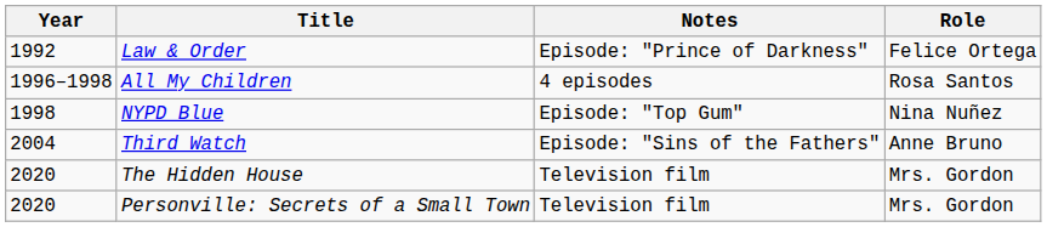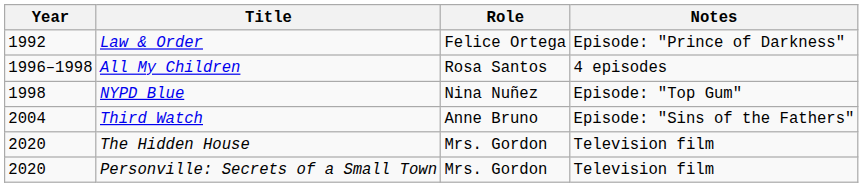columns swapped: Role <-> Notes
